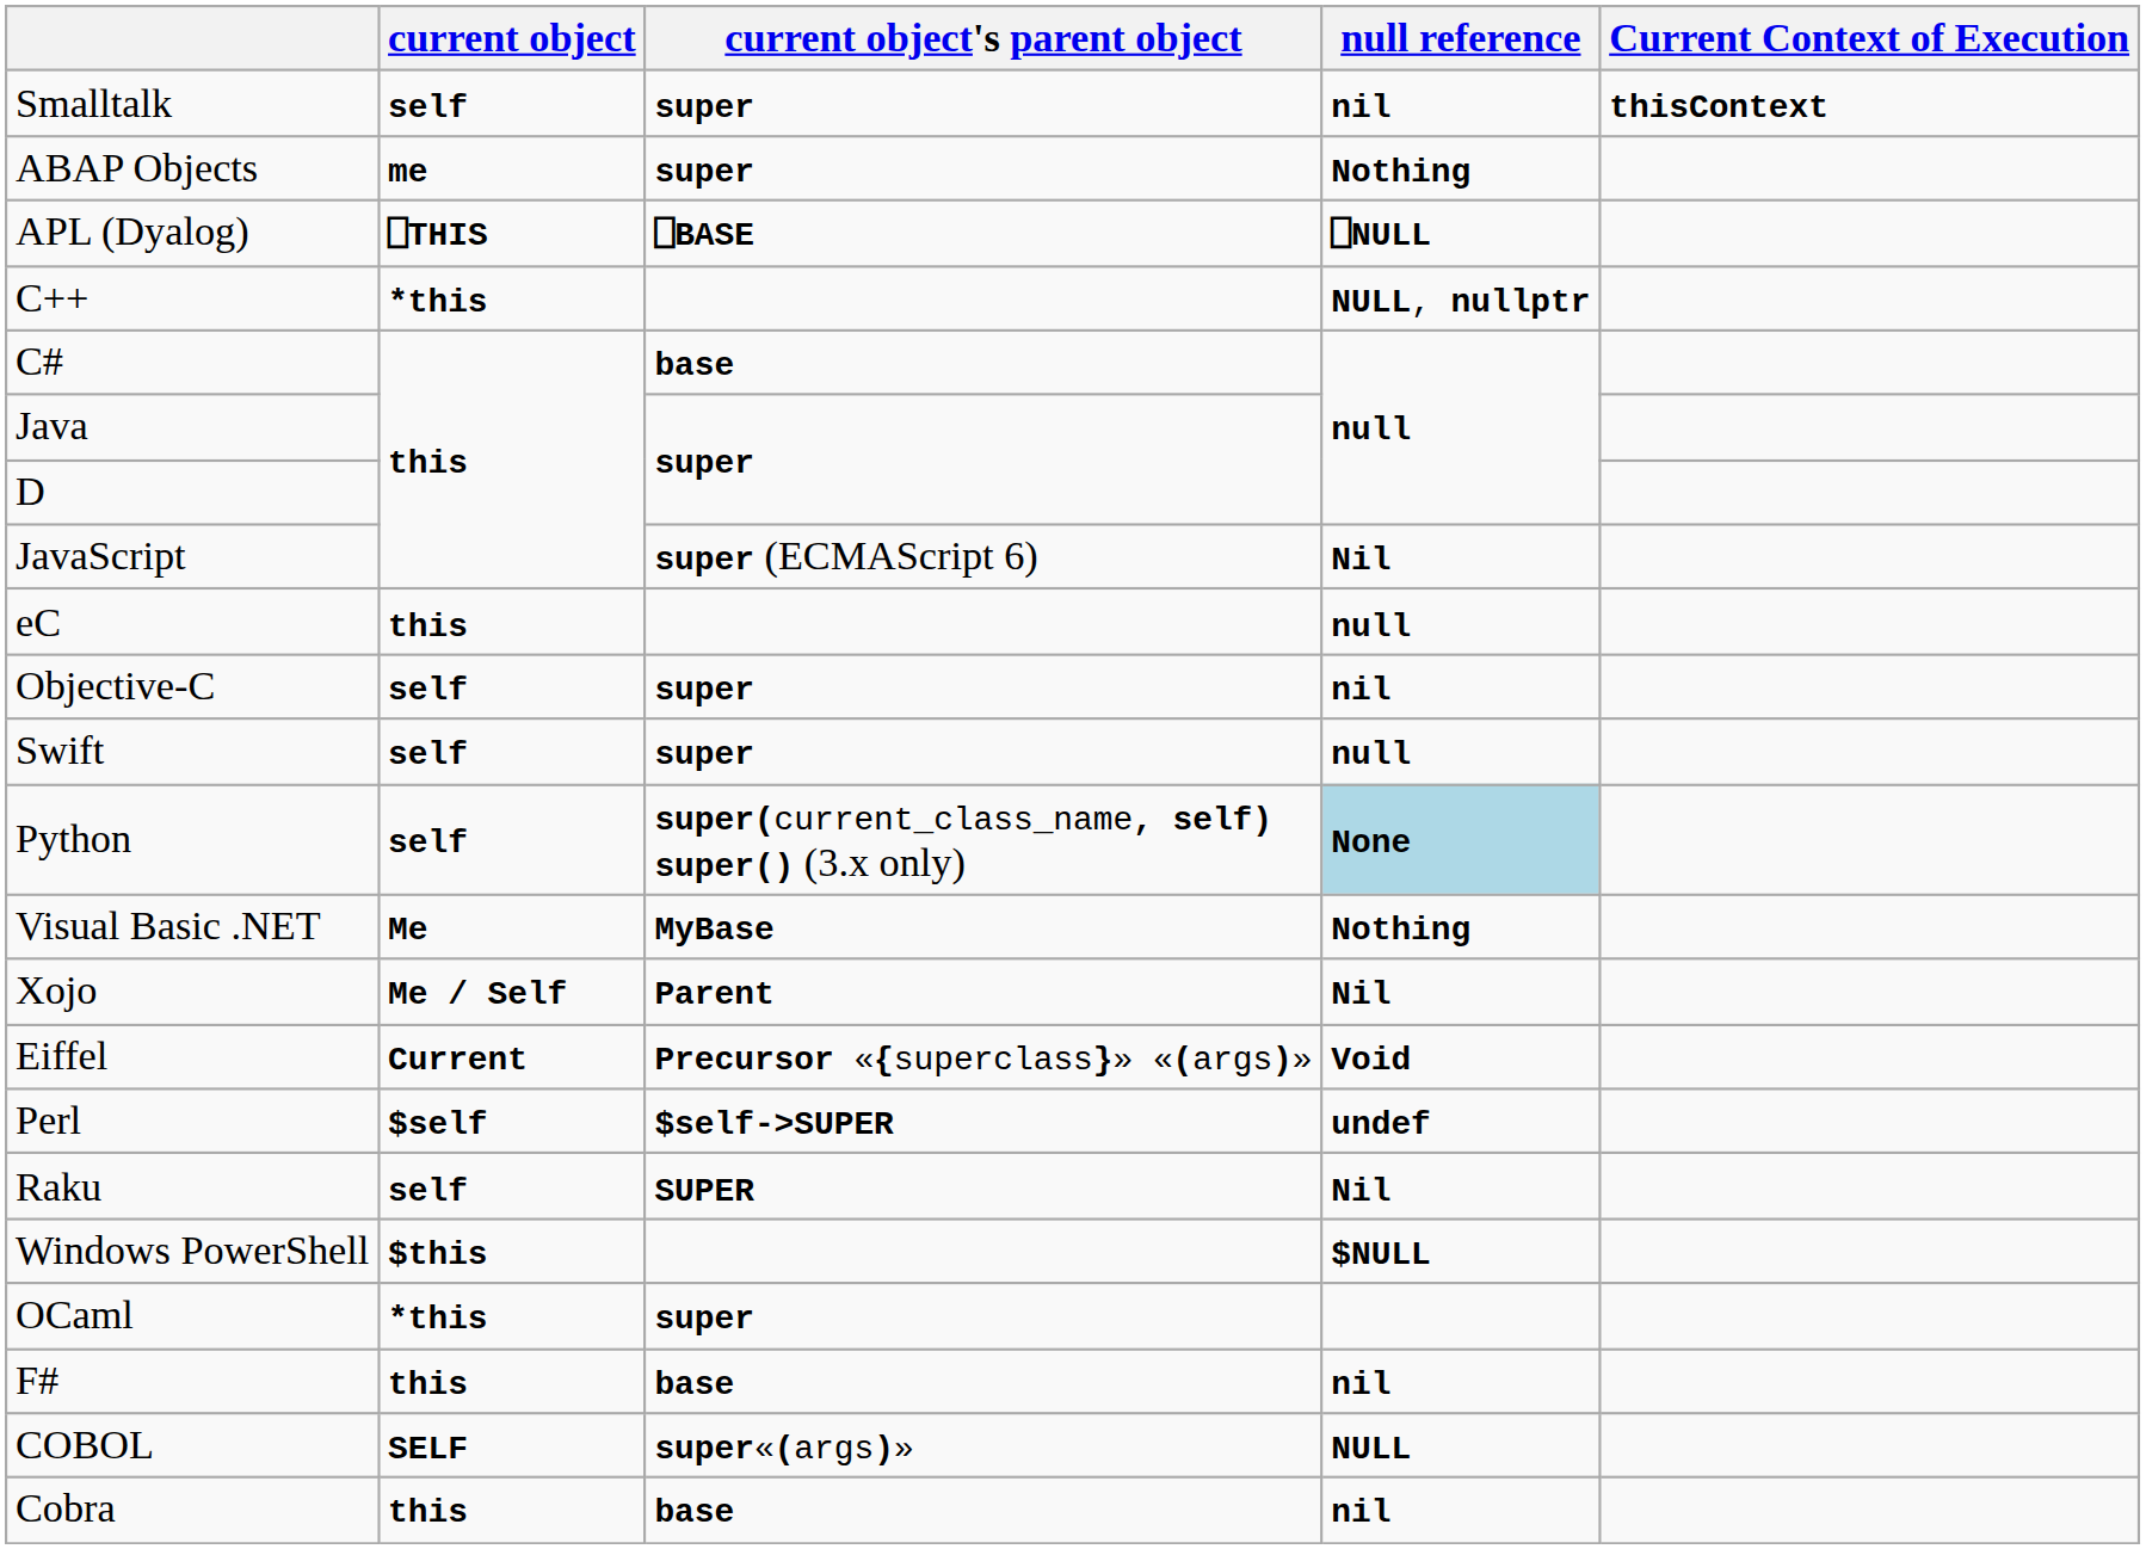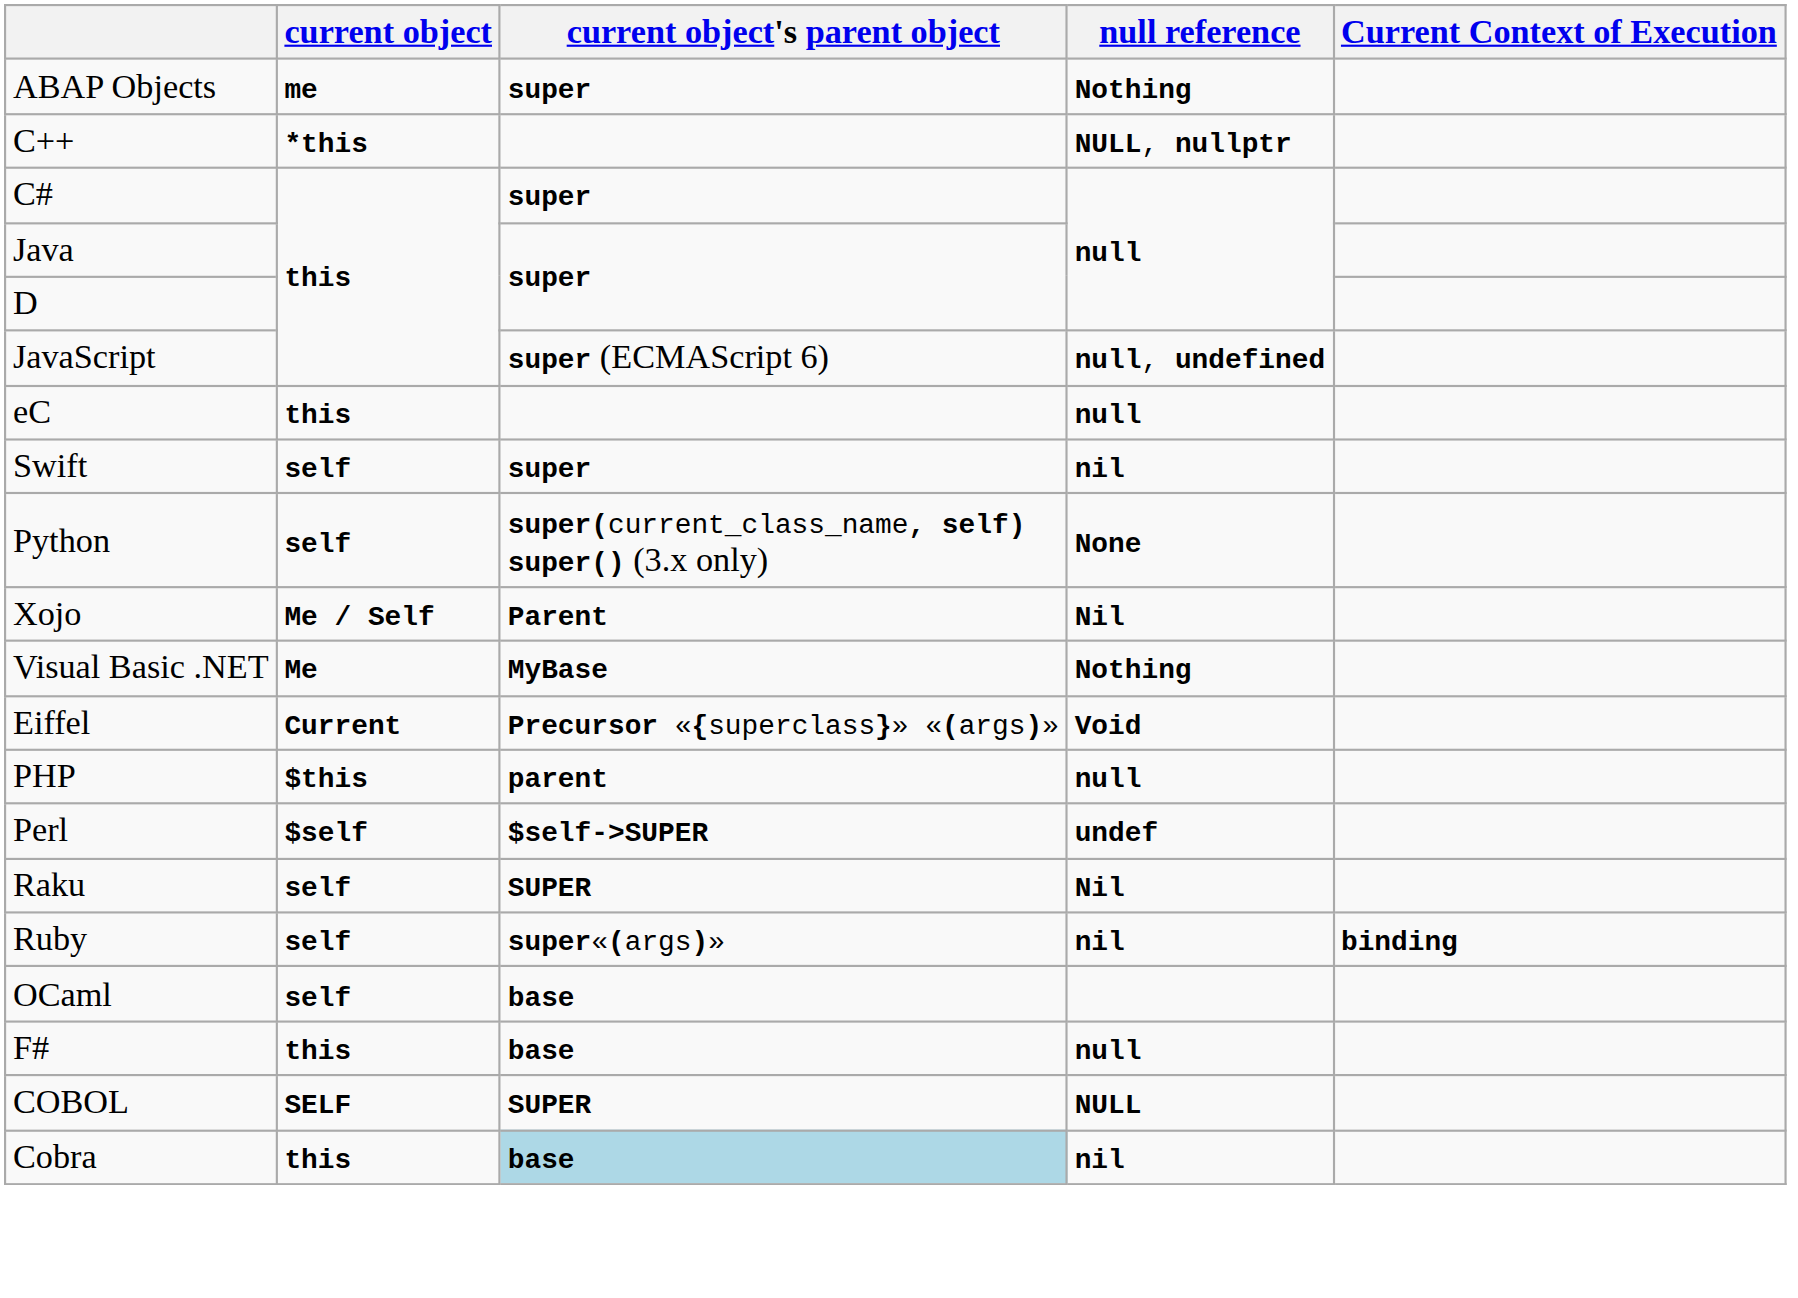- row: Smalltalk | self | super | nil | thisContext
- row: APL (Dyalog) | ⎕THIS | ⎕BASE | ⎕NULL
C# | current object's parent object: base -> super
JavaScript | null reference: Nil -> null, undefined
- row: Objective-C | self | super | nil
Swift | null reference: null -> nil
Python | null reference: lightblue background -> no background
rows swapped: Visual Basic .NET <-> Xojo
+ row: PHP | $this | parent | null
+ row: Ruby | self | super«(args)» | nil | binding
- row: Windows PowerShell | $this | $NULL
OCaml | current object: *this -> self
OCaml | current object's parent object: super -> base
F# | null reference: nil -> null
COBOL | current object's parent object: super«(args)» -> SUPER
Cobra | current object's parent object: no background -> lightblue background
